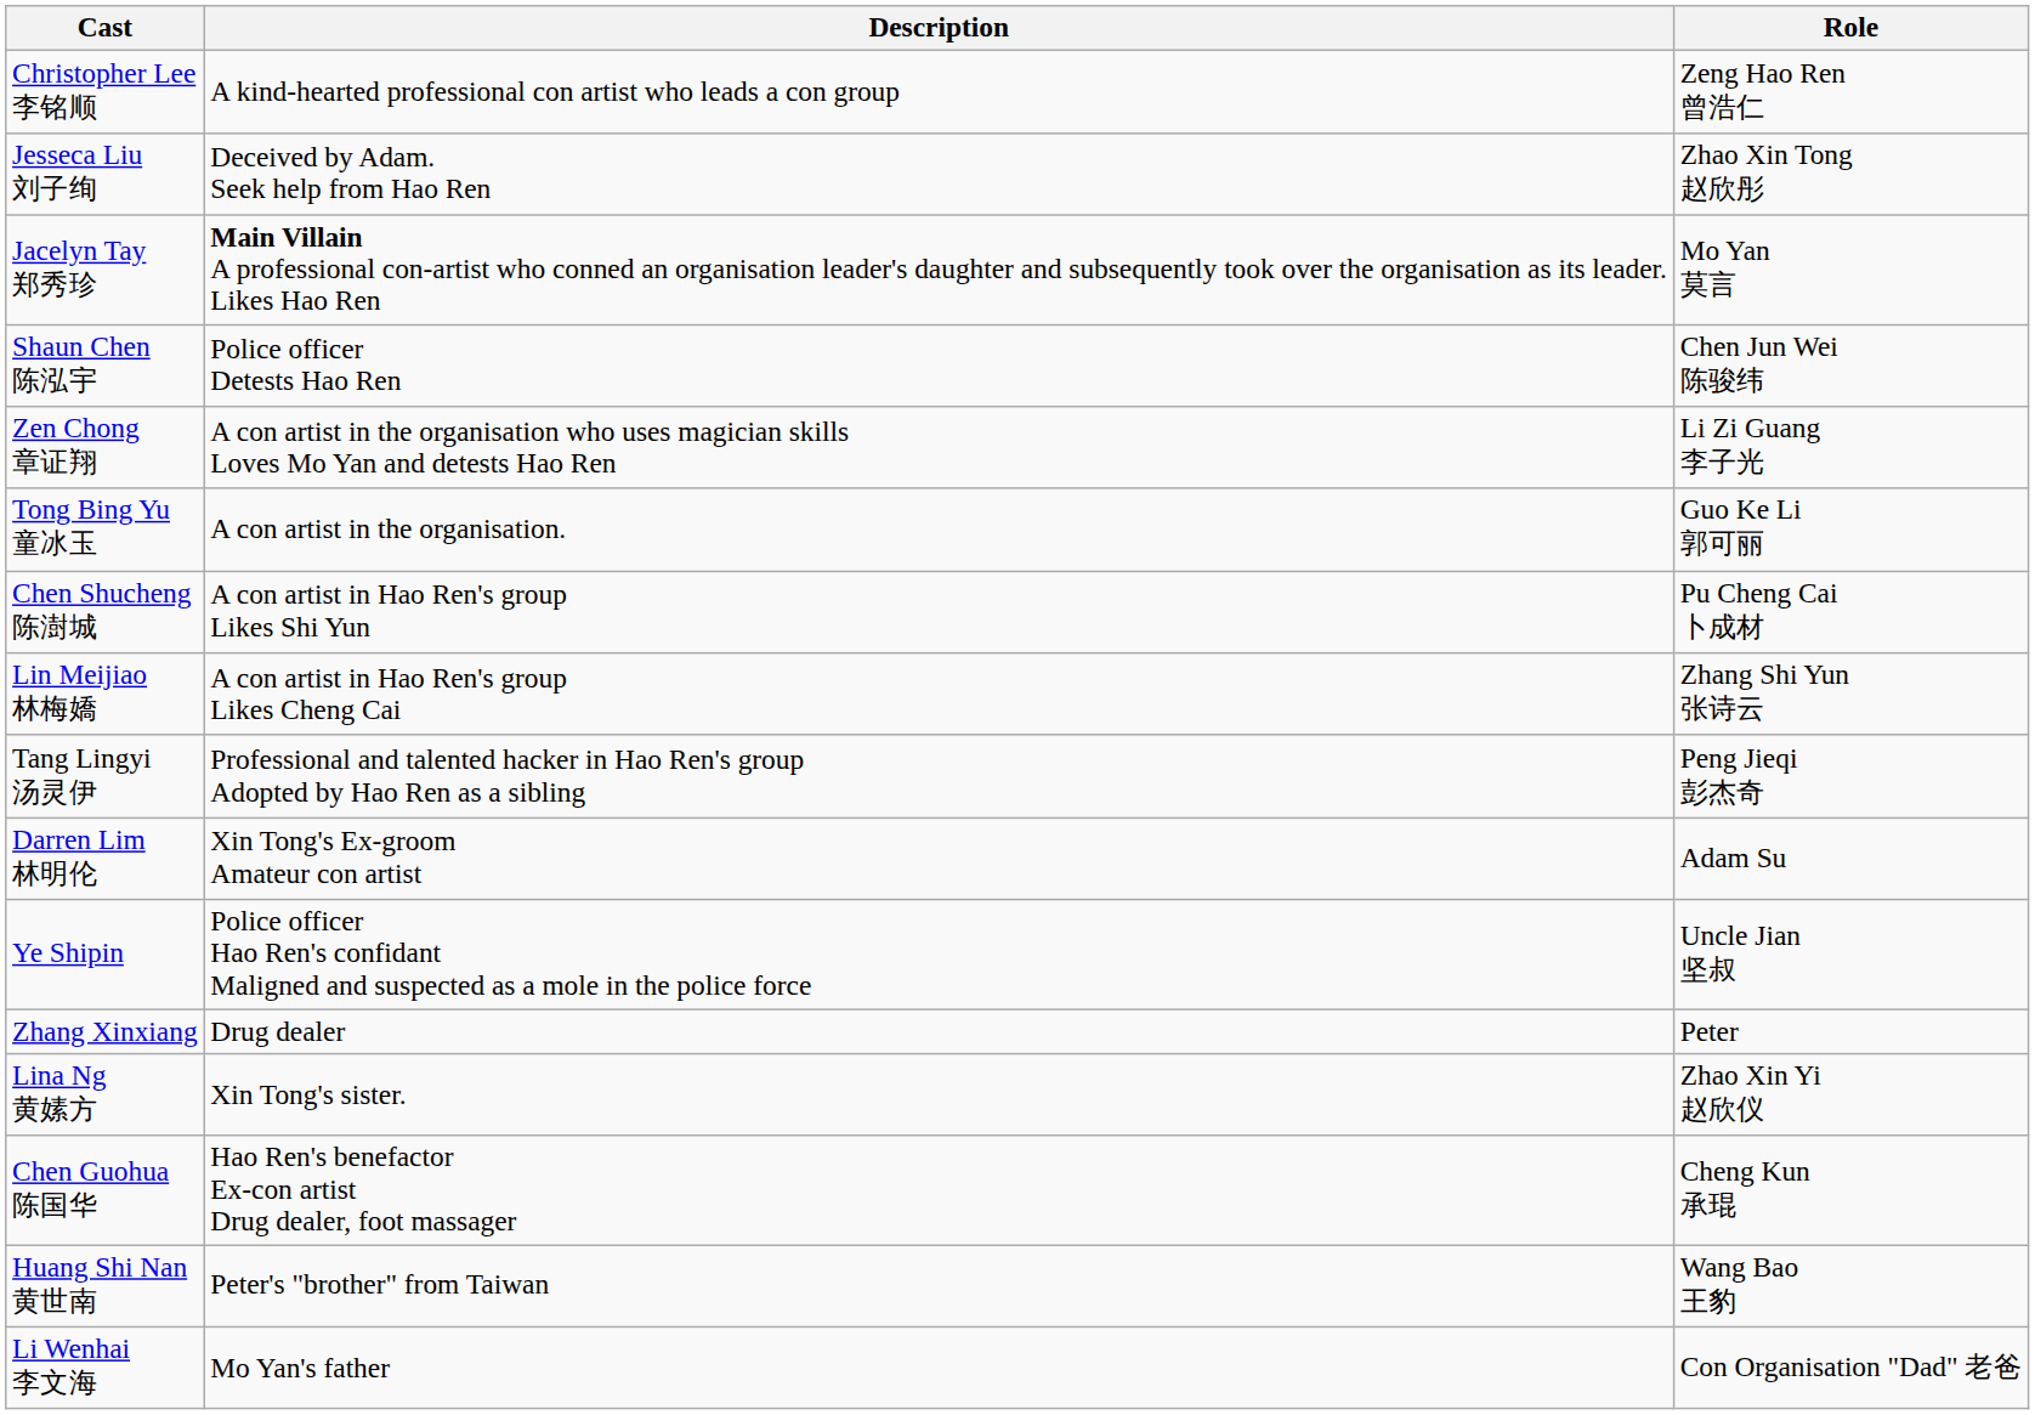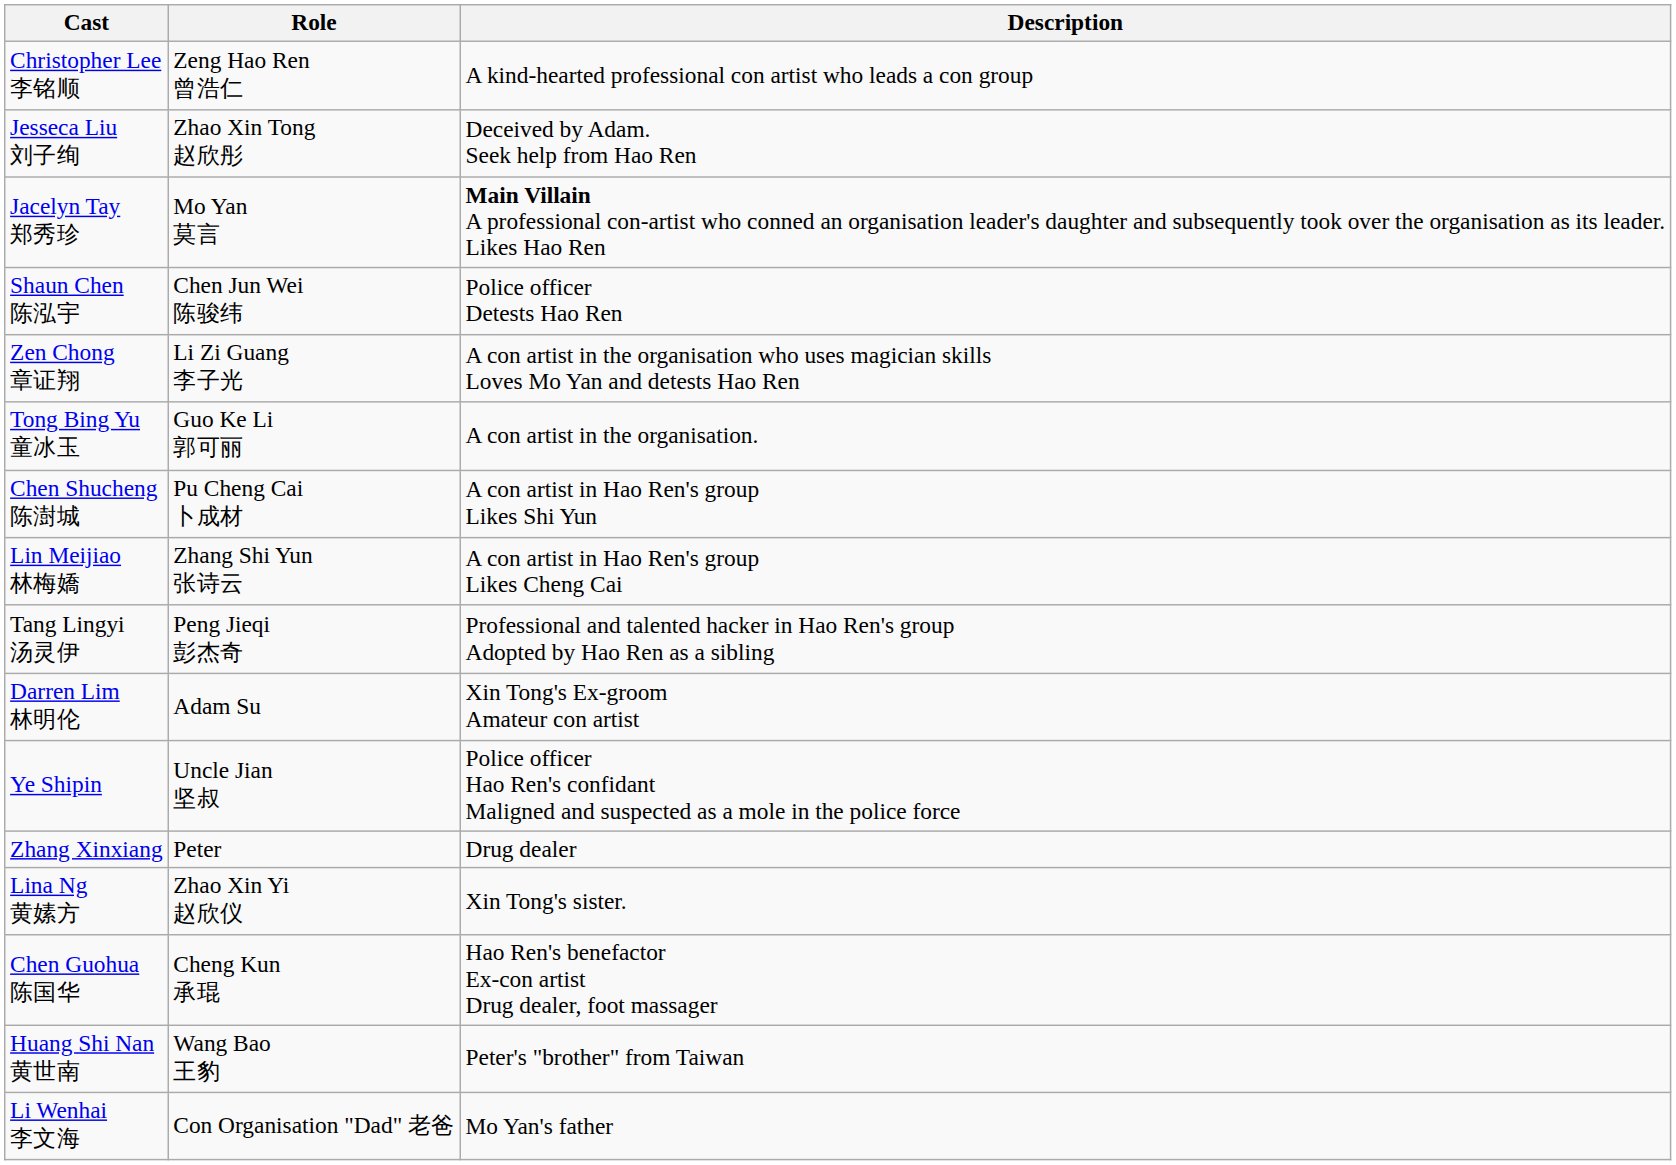columns swapped: Role <-> Description
